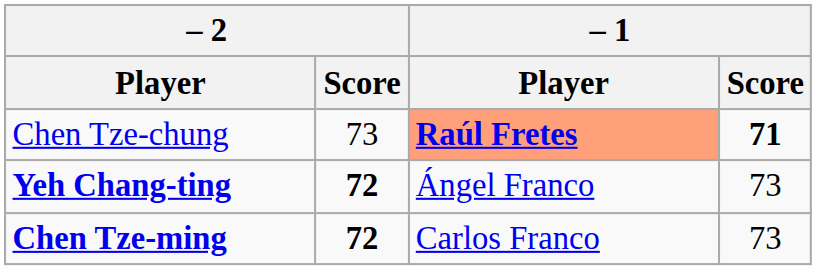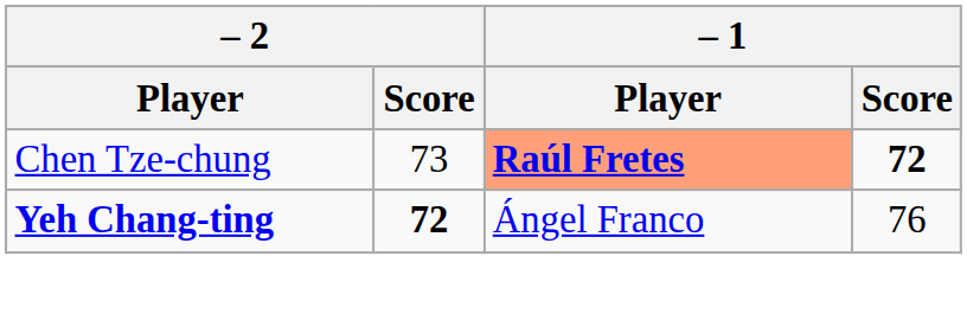Chen Tze-chung | – 1 / Score: 71 -> 72
Yeh Chang-ting | – 1 / Score: 73 -> 76
- row: Chen Tze-ming | 72 | Carlos Franco | 73
